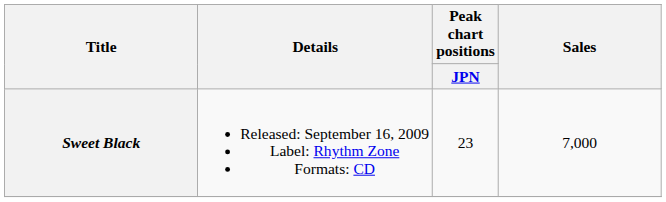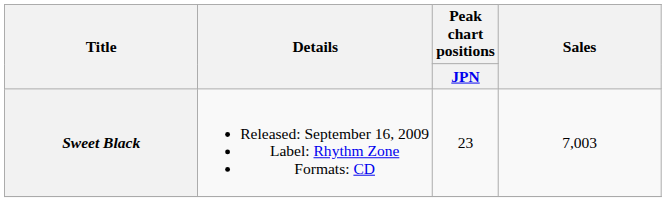Sweet Black | Sales: 7,000 -> 7,003
